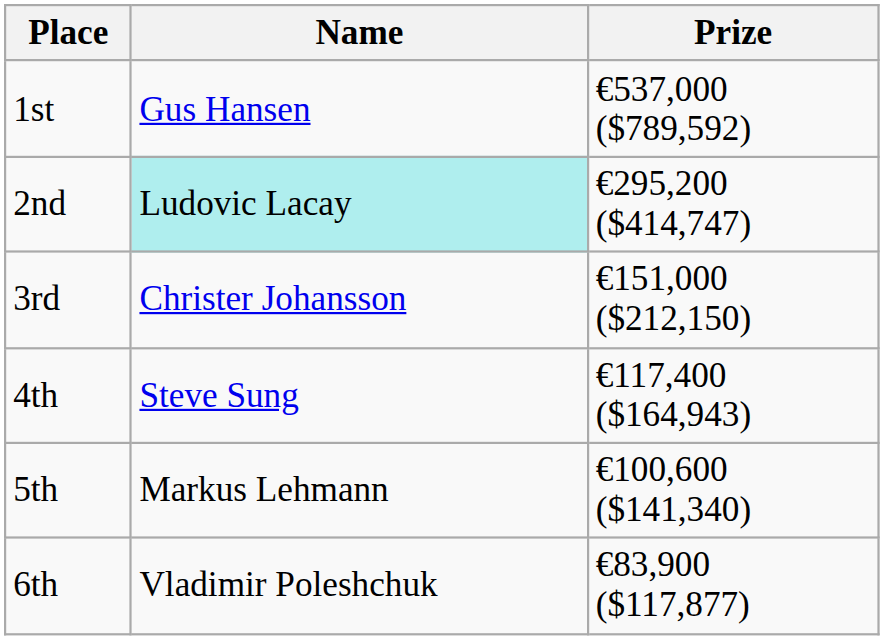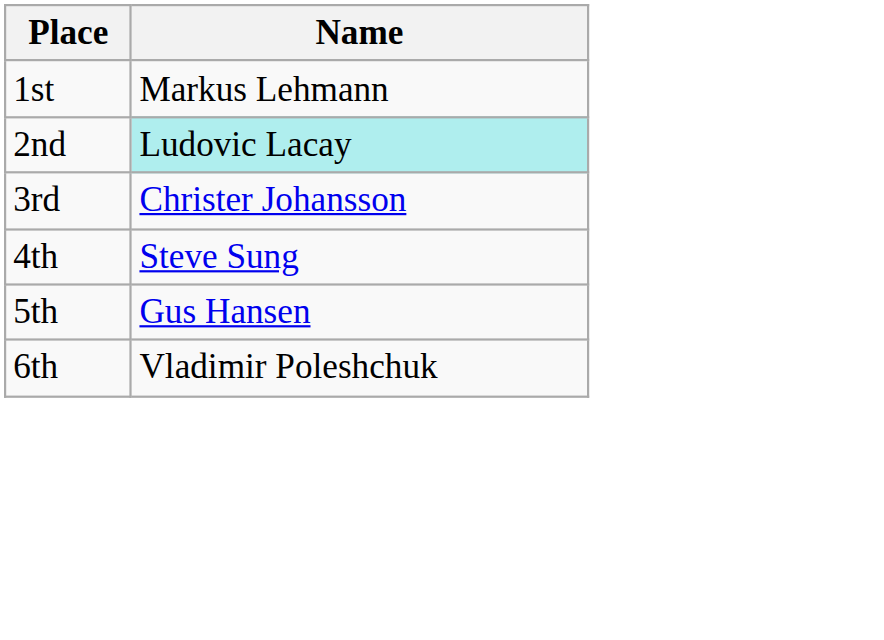- column: Prize | €537,000 ($789,592) | €295,200 ($414,747) | €151,000 ($212,150) | €117,400 ($164,943) | €100,600 ($141,340) | €83,900 ($117,877)
1st | Name: Gus Hansen -> Markus Lehmann
5th | Name: Markus Lehmann -> Gus Hansen
